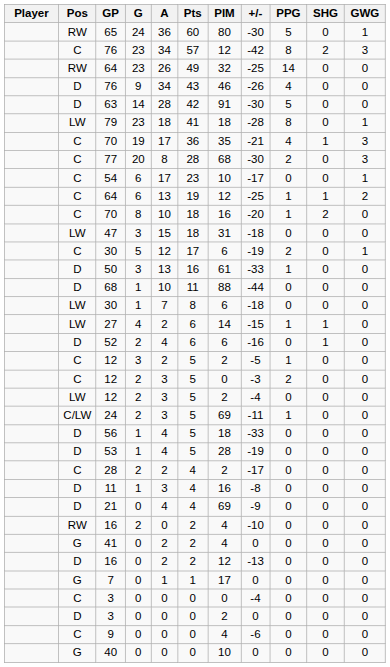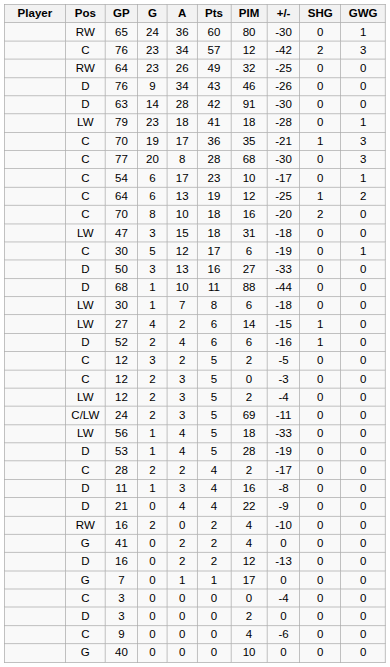- column: PPG | 5 | 8 | 14 | 4 | 5 | 8 | 4 | 2 | 0 | 1 | 1 | 0 | 2 | 1 | 0 | 0 | 1 | 0 | 1 | 2 | 0 | 1 | 0 | 0 | 0 | 0 | 0 | 0 | 0 | 0 | 0 | 0 | 0 | 0 | 0
50 | PIM: 61 -> 27
56 | Pos: D -> LW
21 | PIM: 69 -> 22
